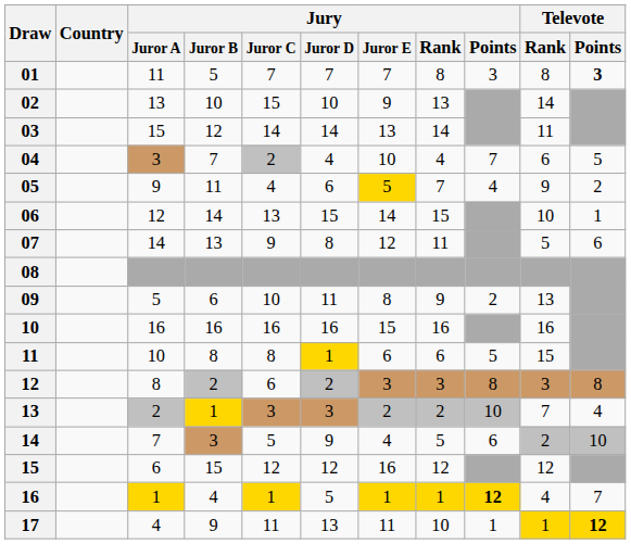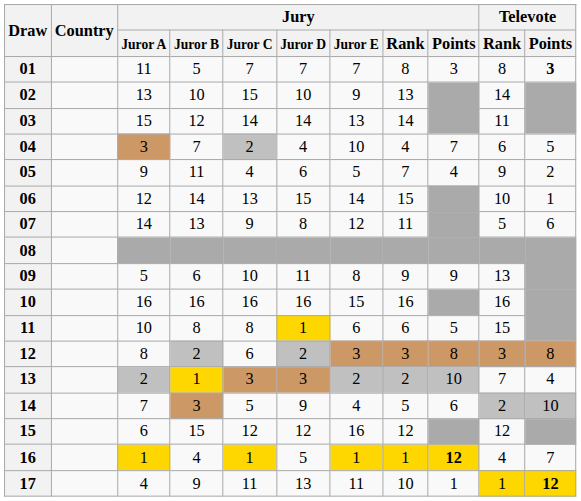05 | Jury / Juror E: gold background -> no background
09 | Jury / Points: 2 -> 9
